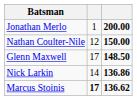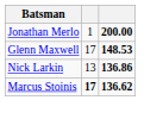- row: Nathan Coulter-Nile | 12 | 150.00
Glenn Maxwell | column 3: 148.50 -> 148.53
Nick Larkin | column 2: 14 -> 13
